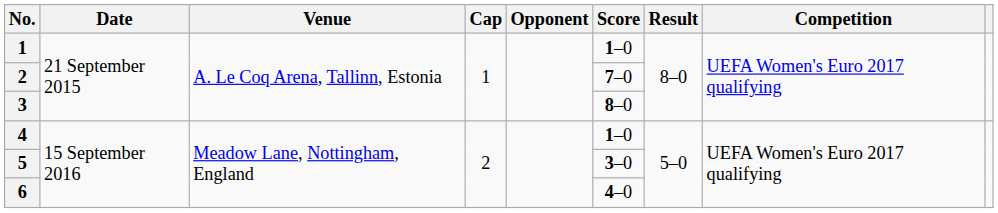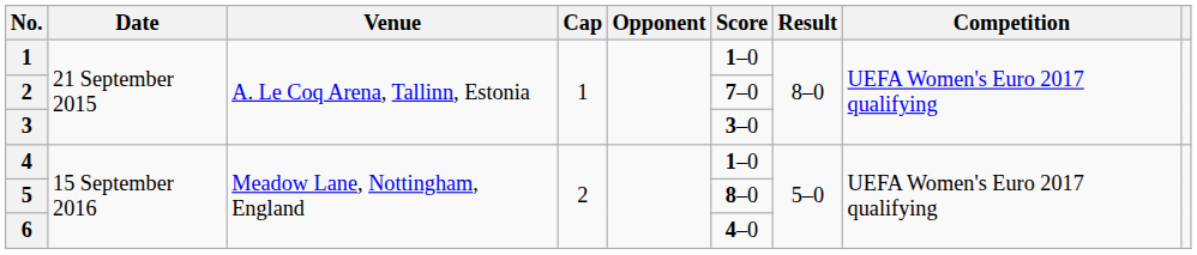3 | Score: 8–0 -> 3–0
5 | Score: 3–0 -> 8–0
